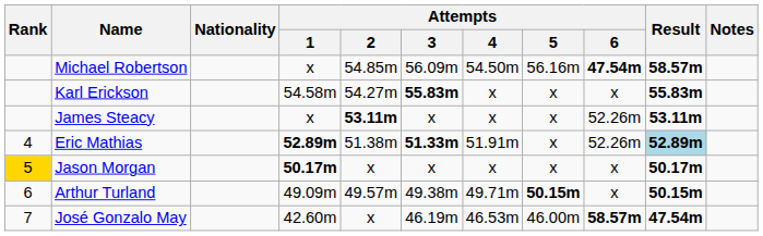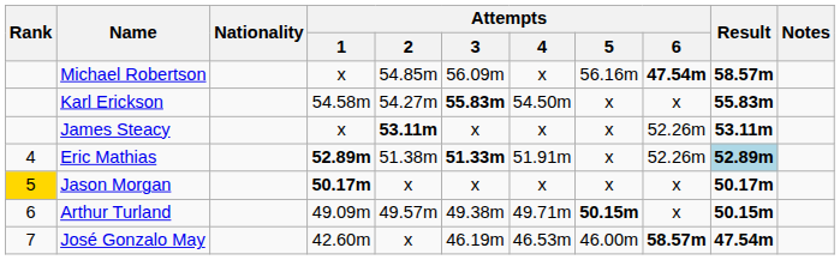Michael Robertson | Attempts / 4: 54.50m -> x
Karl Erickson | Attempts / 4: x -> 54.50m
